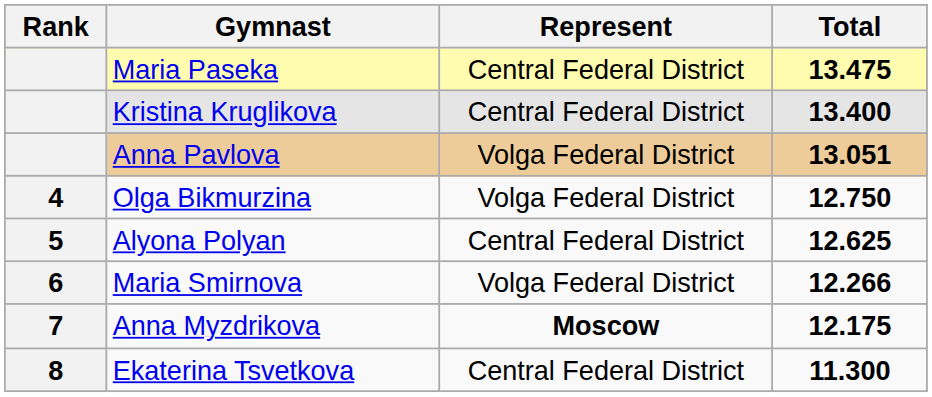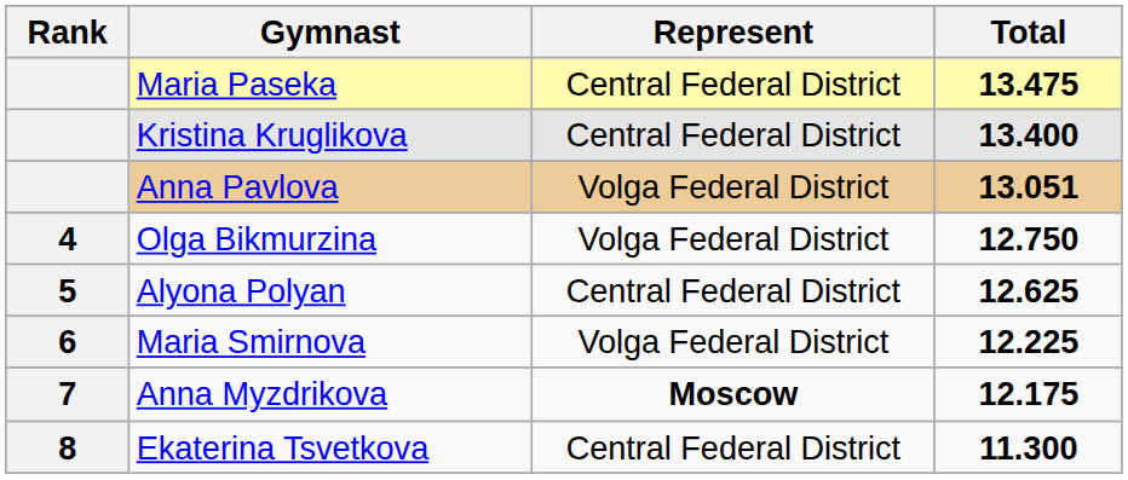Maria Smirnova | Total: 12.266 -> 12.225
